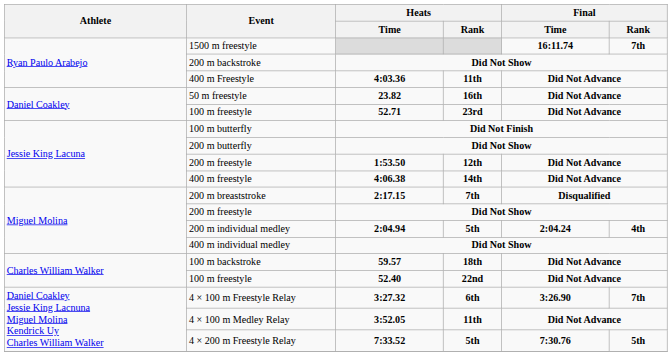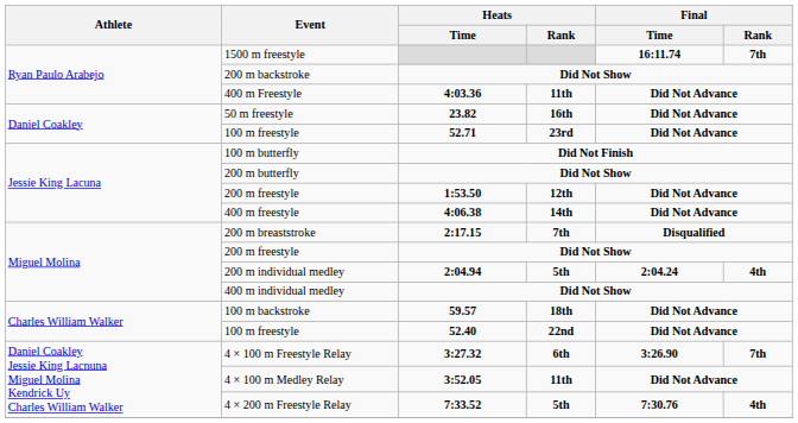4 × 200 m Freestyle Relay | Final / Rank: 5th -> 4th
